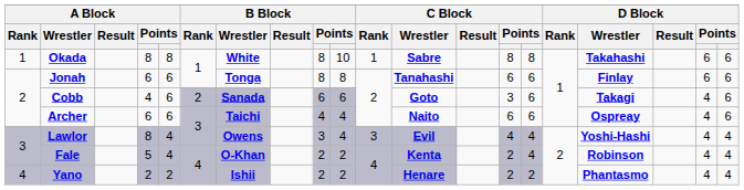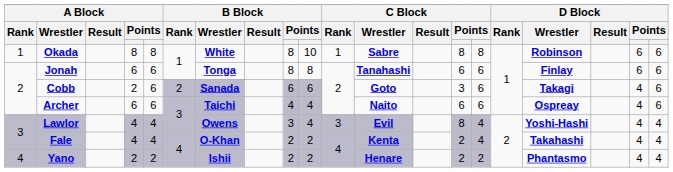Okada | D Block / Wrestler: Takahashi -> Robinson
Cobb | column 4: 4 -> 2
Lawlor | column 4: 8 -> 4
Lawlor | column 14: 4 -> 8
Fale | column 4: 5 -> 4
Fale | D Block / Wrestler: Robinson -> Takahashi
